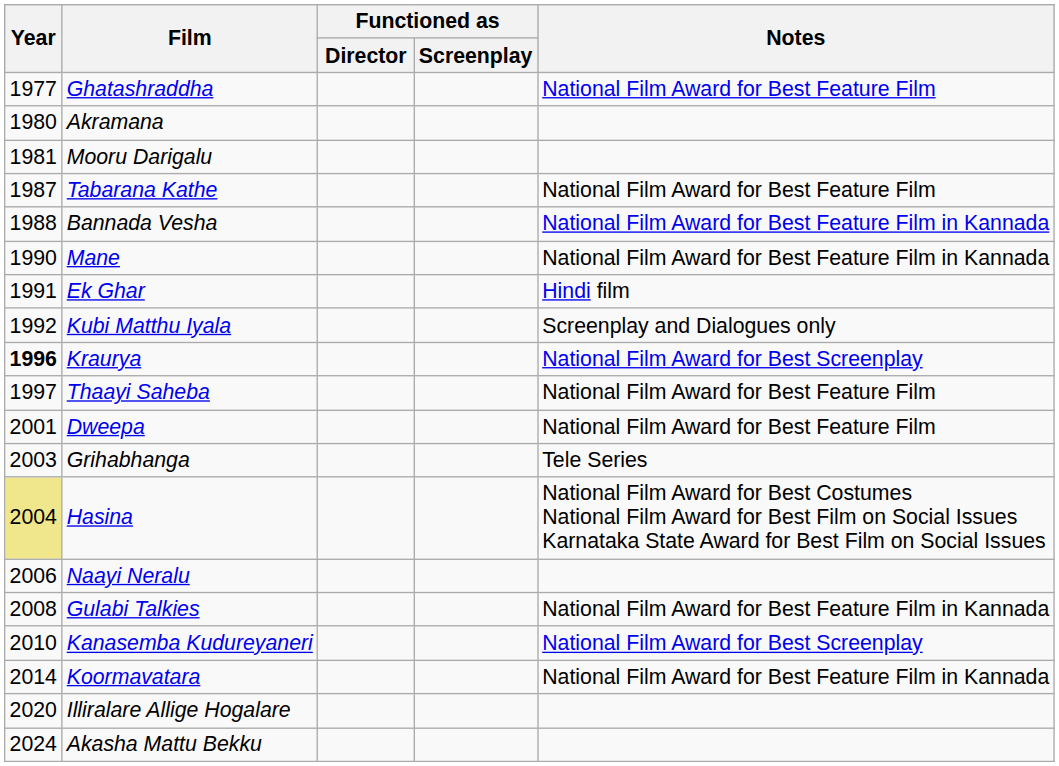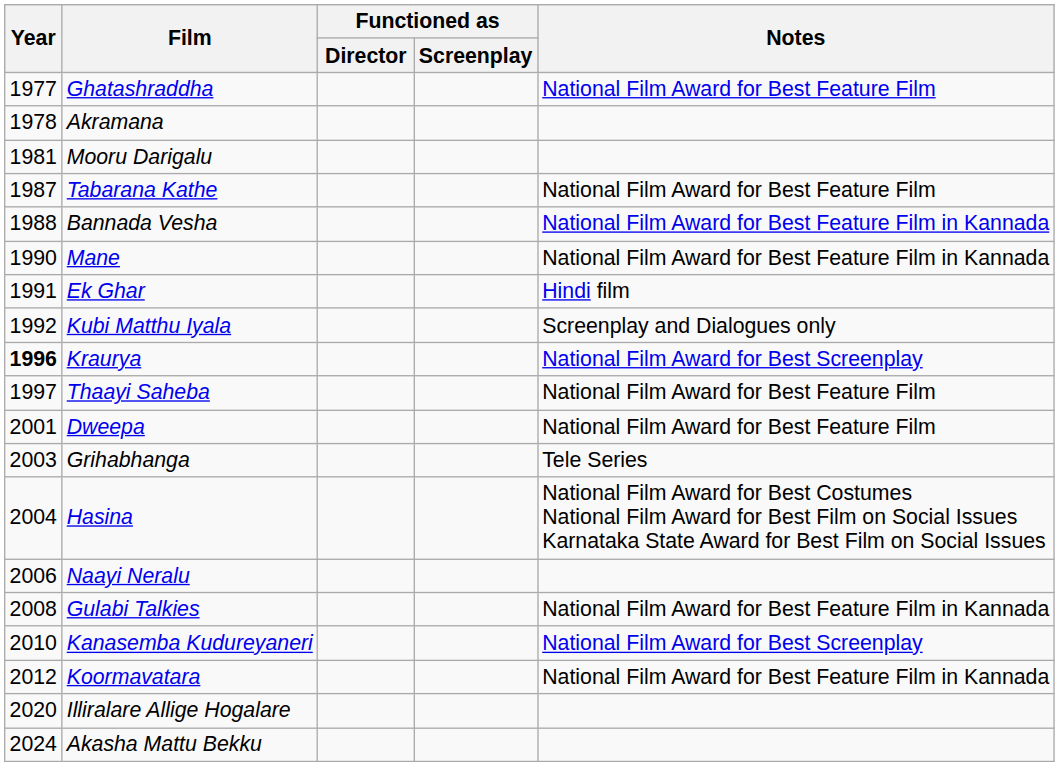Akramana | Year: 1980 -> 1978
Hasina | Year: khaki background -> no background
Koormavatara | Year: 2014 -> 2012
